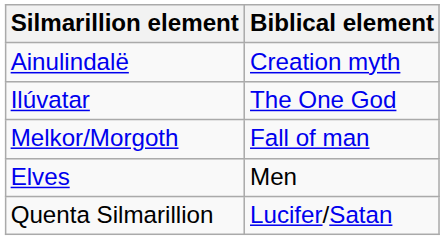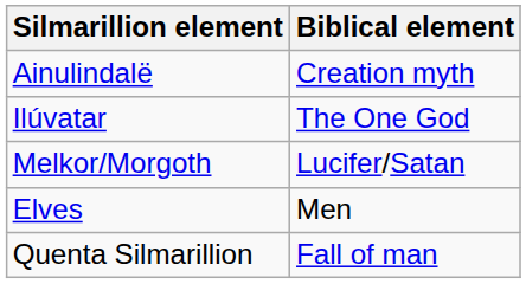Melkor/Morgoth | Biblical element: Fall of man -> Lucifer/Satan
Quenta Silmarillion | Biblical element: Lucifer/Satan -> Fall of man
